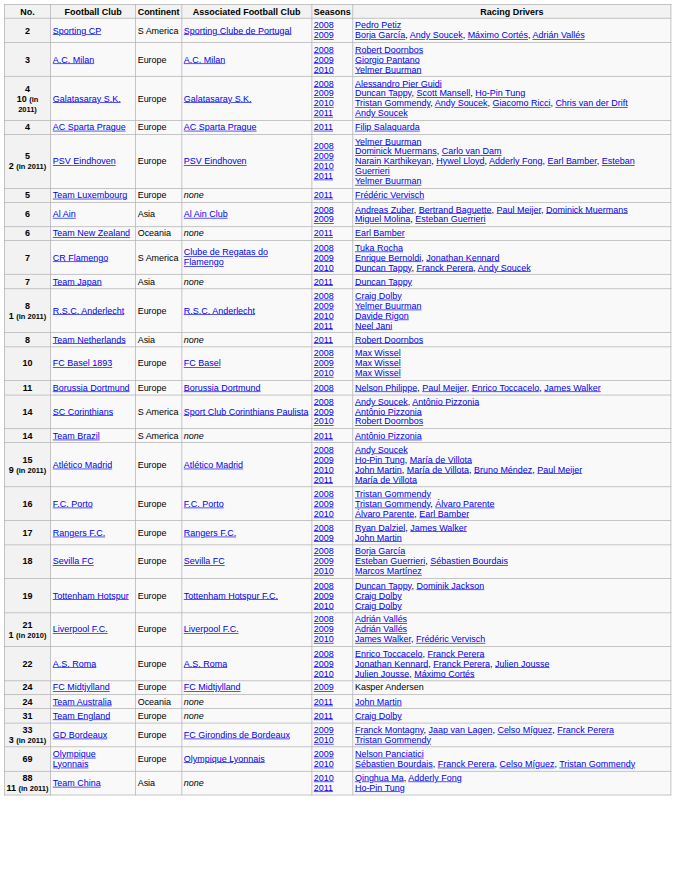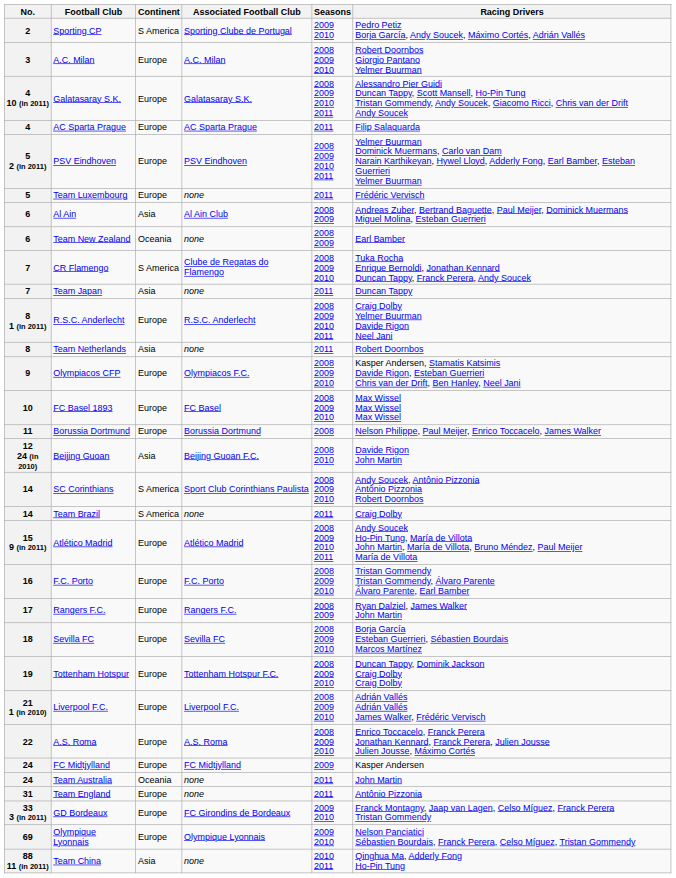Sporting CP | Seasons: 2008 2009 -> 2009 2010
Team New Zealand | Seasons: 2011 -> 2008 2009
+ row: 9 | Olympiacos CFP | Europe | Olympiacos F.C. | 2008 2009 2010 | Kasper Andersen, Stamatis Katsimis Davide Rigon, Esteban Guerrieri Chris van der Drift, Ben Hanley, Neel Jani
+ row: 12 24 (in 2010) | Beijing Guoan | Asia | Beijing Guoan F.C. | 2008 2010 | Davide Rigon John Martin
Team Brazil | Racing Drivers: Antônio Pizzonia -> Craig Dolby
Team England | Racing Drivers: Craig Dolby -> Antônio Pizzonia
